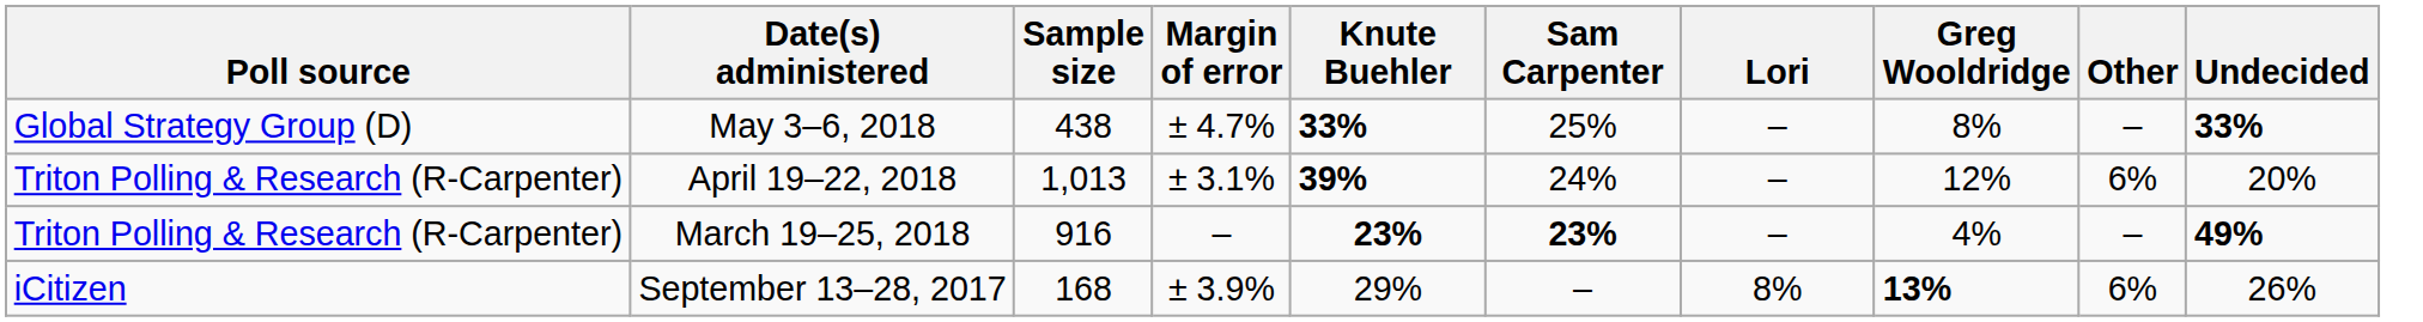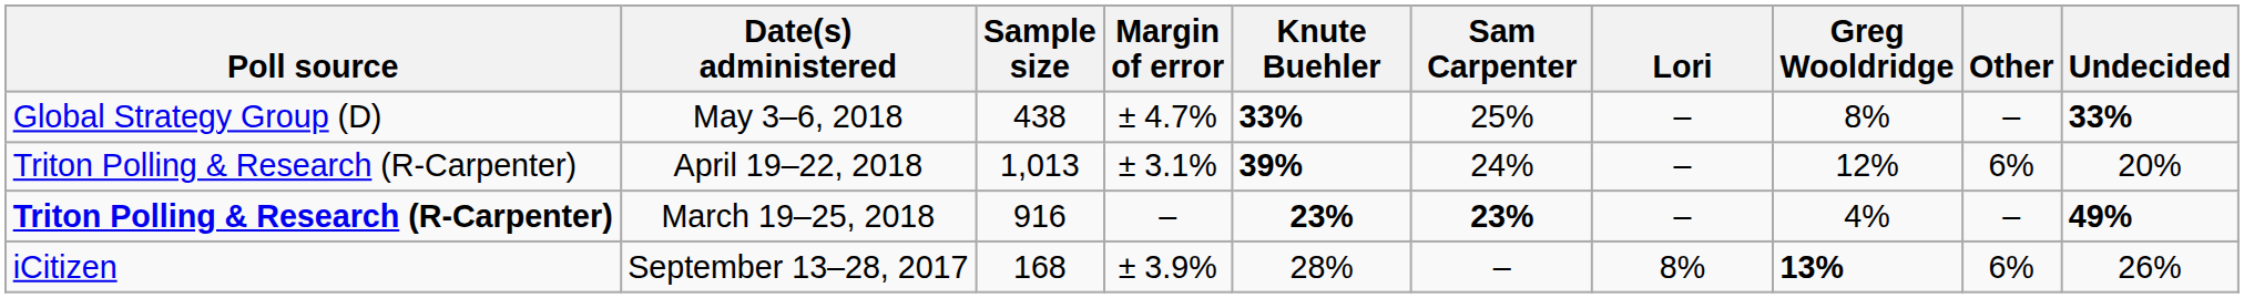March 19–25, 2018 | Poll source: normal -> bold
September 13–28, 2017 | Knute Buehler: 29% -> 28%
